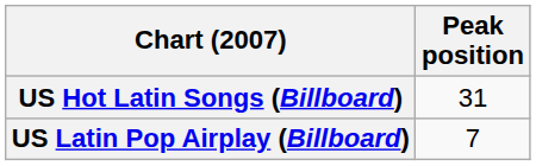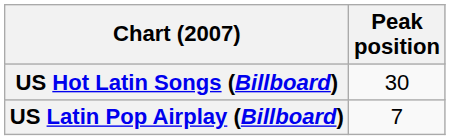US Hot Latin Songs (Billboard) | Peak position: 31 -> 30
